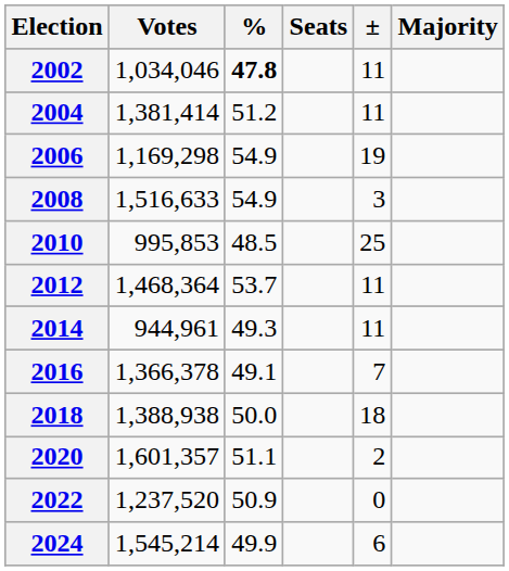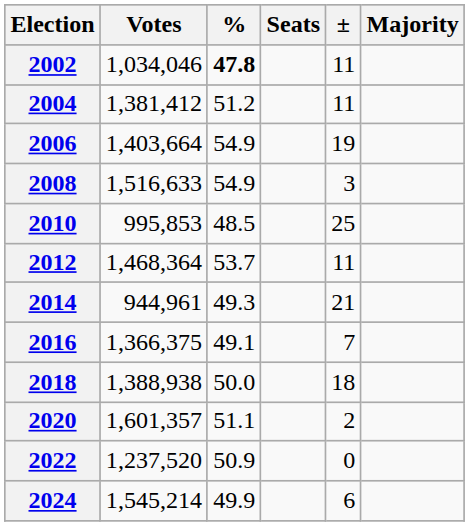2004 | Votes: 1,381,414 -> 1,381,412
2006 | Votes: 1,169,298 -> 1,403,664
2014 | ±: 11 -> 21
2016 | Votes: 1,366,378 -> 1,366,375
